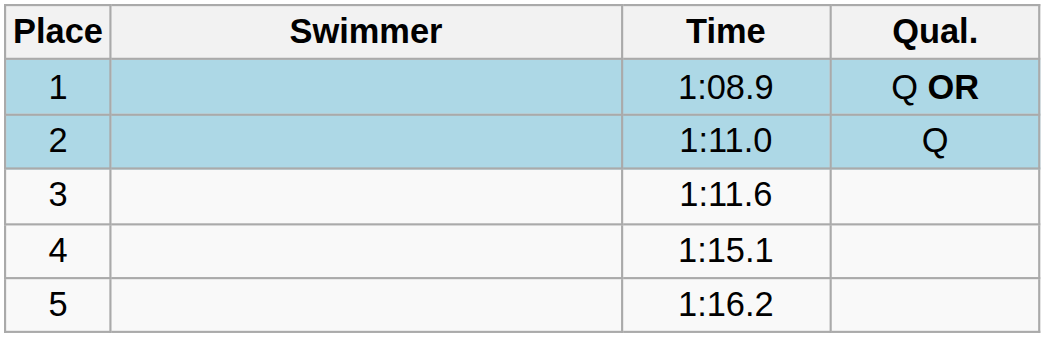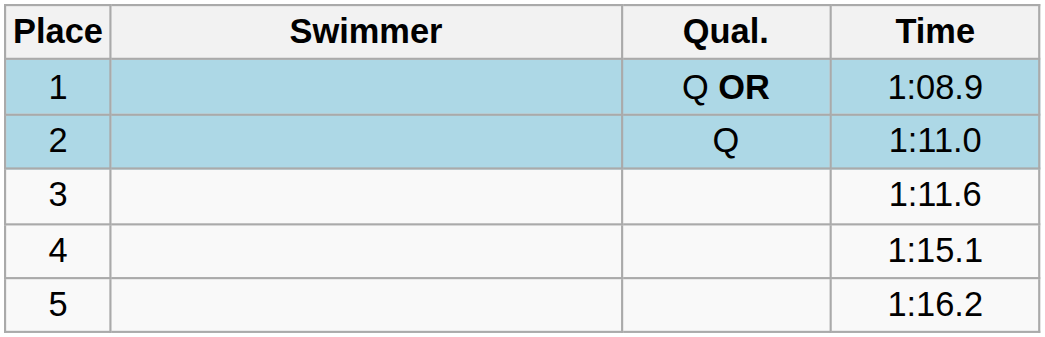columns swapped: Time <-> Qual.
